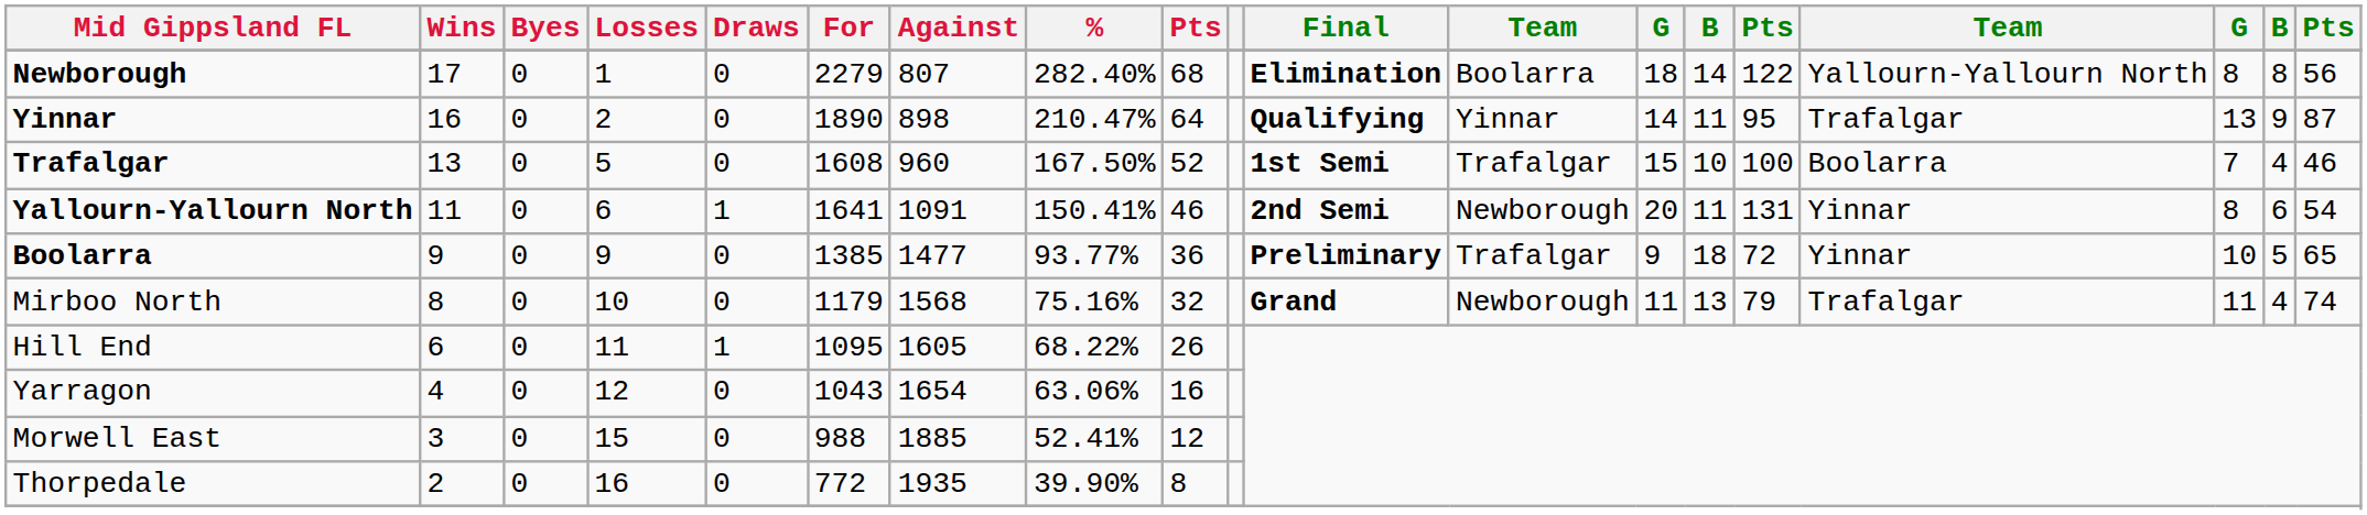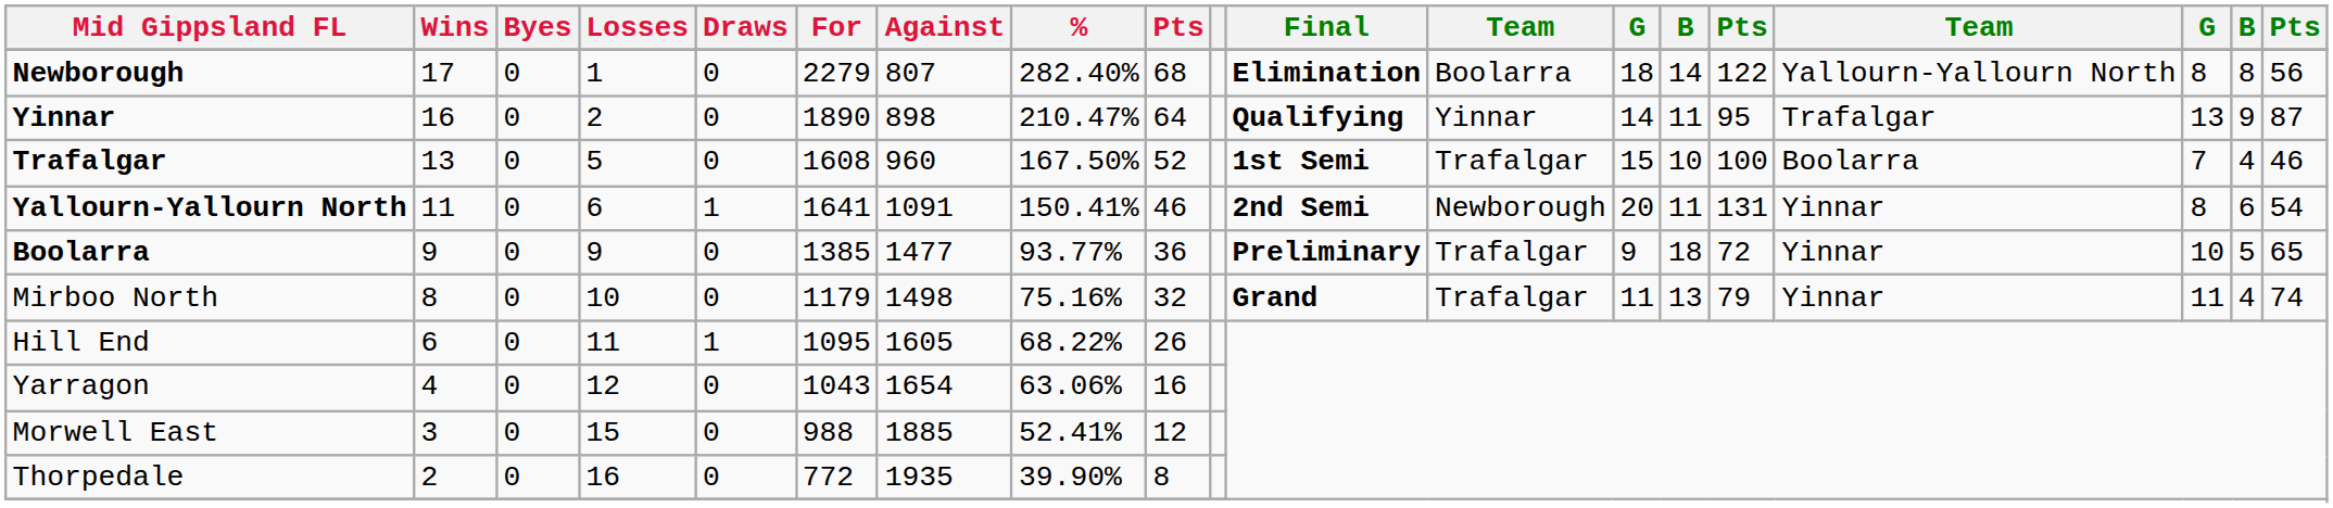Mirboo North | Against: 1568 -> 1498
Mirboo North | column 12: Newborough -> Trafalgar
Mirboo North | column 16: Trafalgar -> Yinnar
